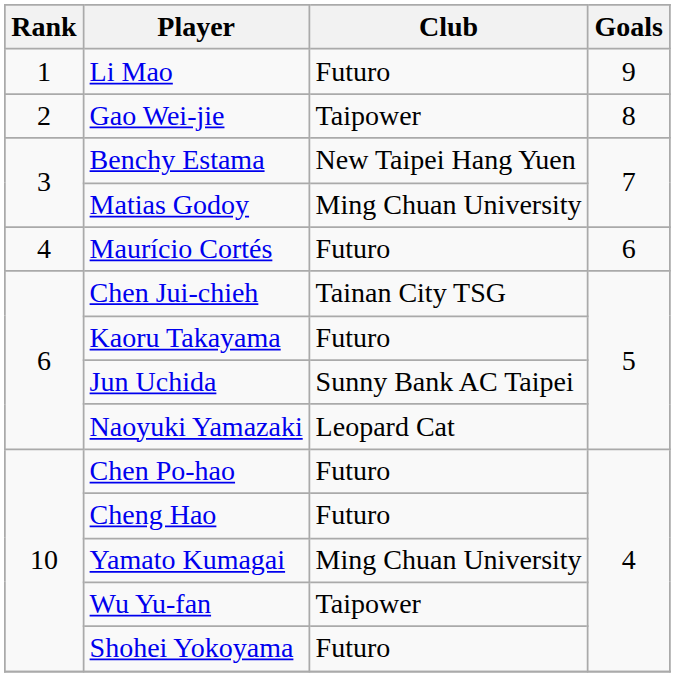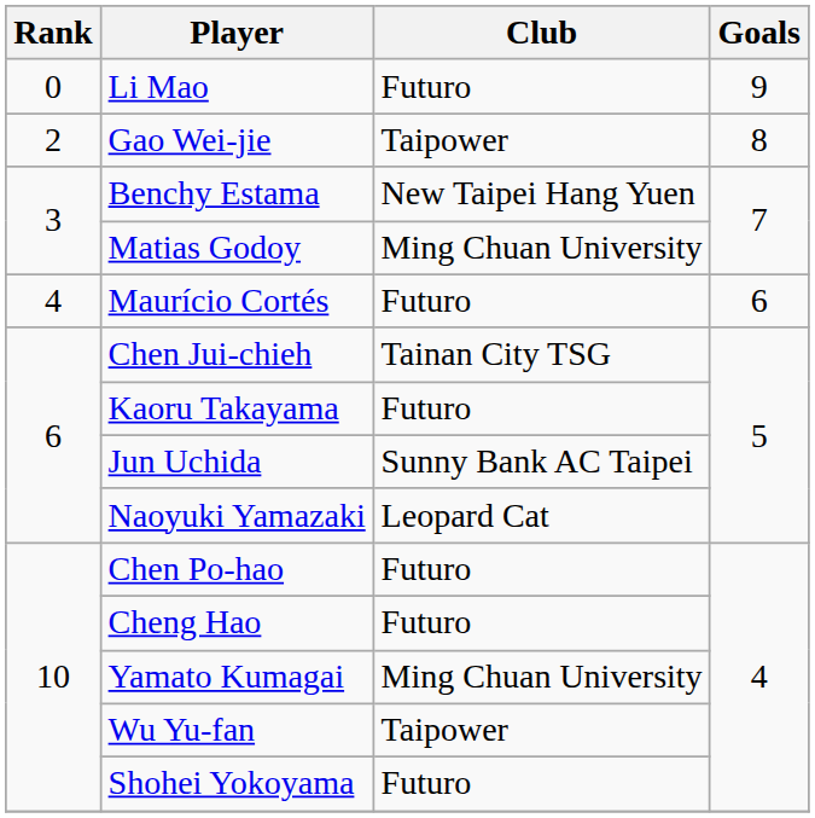Li Mao | Rank: 1 -> 0
